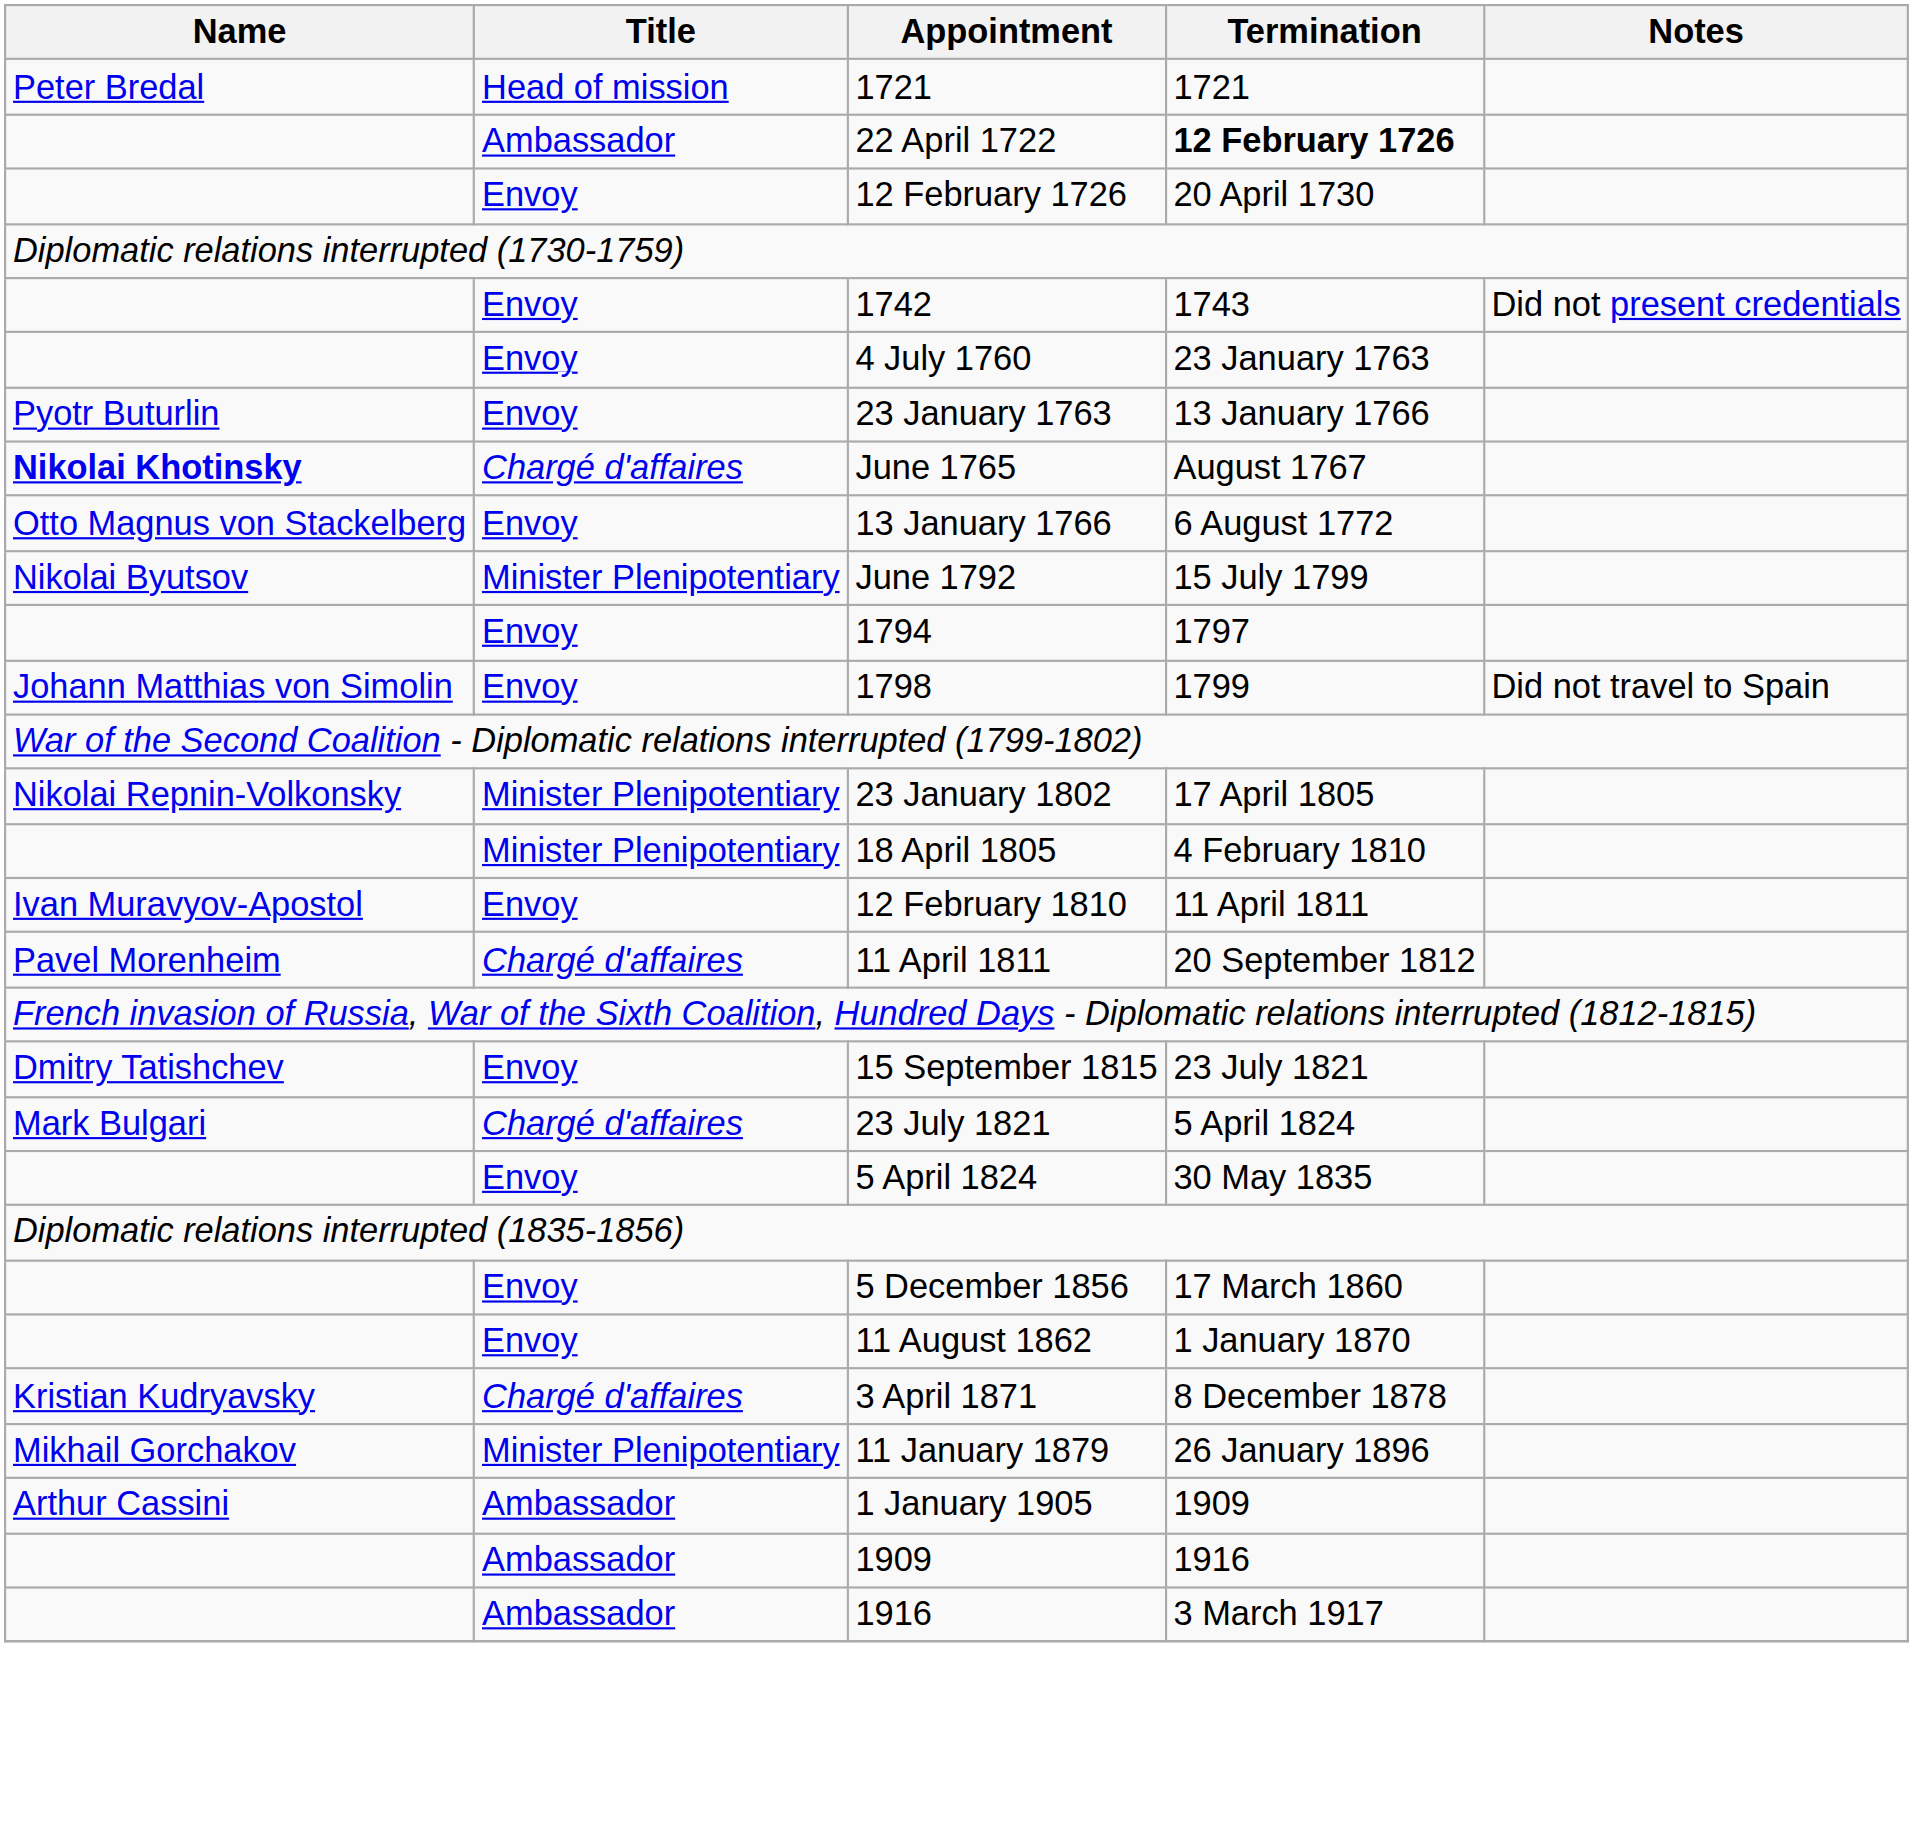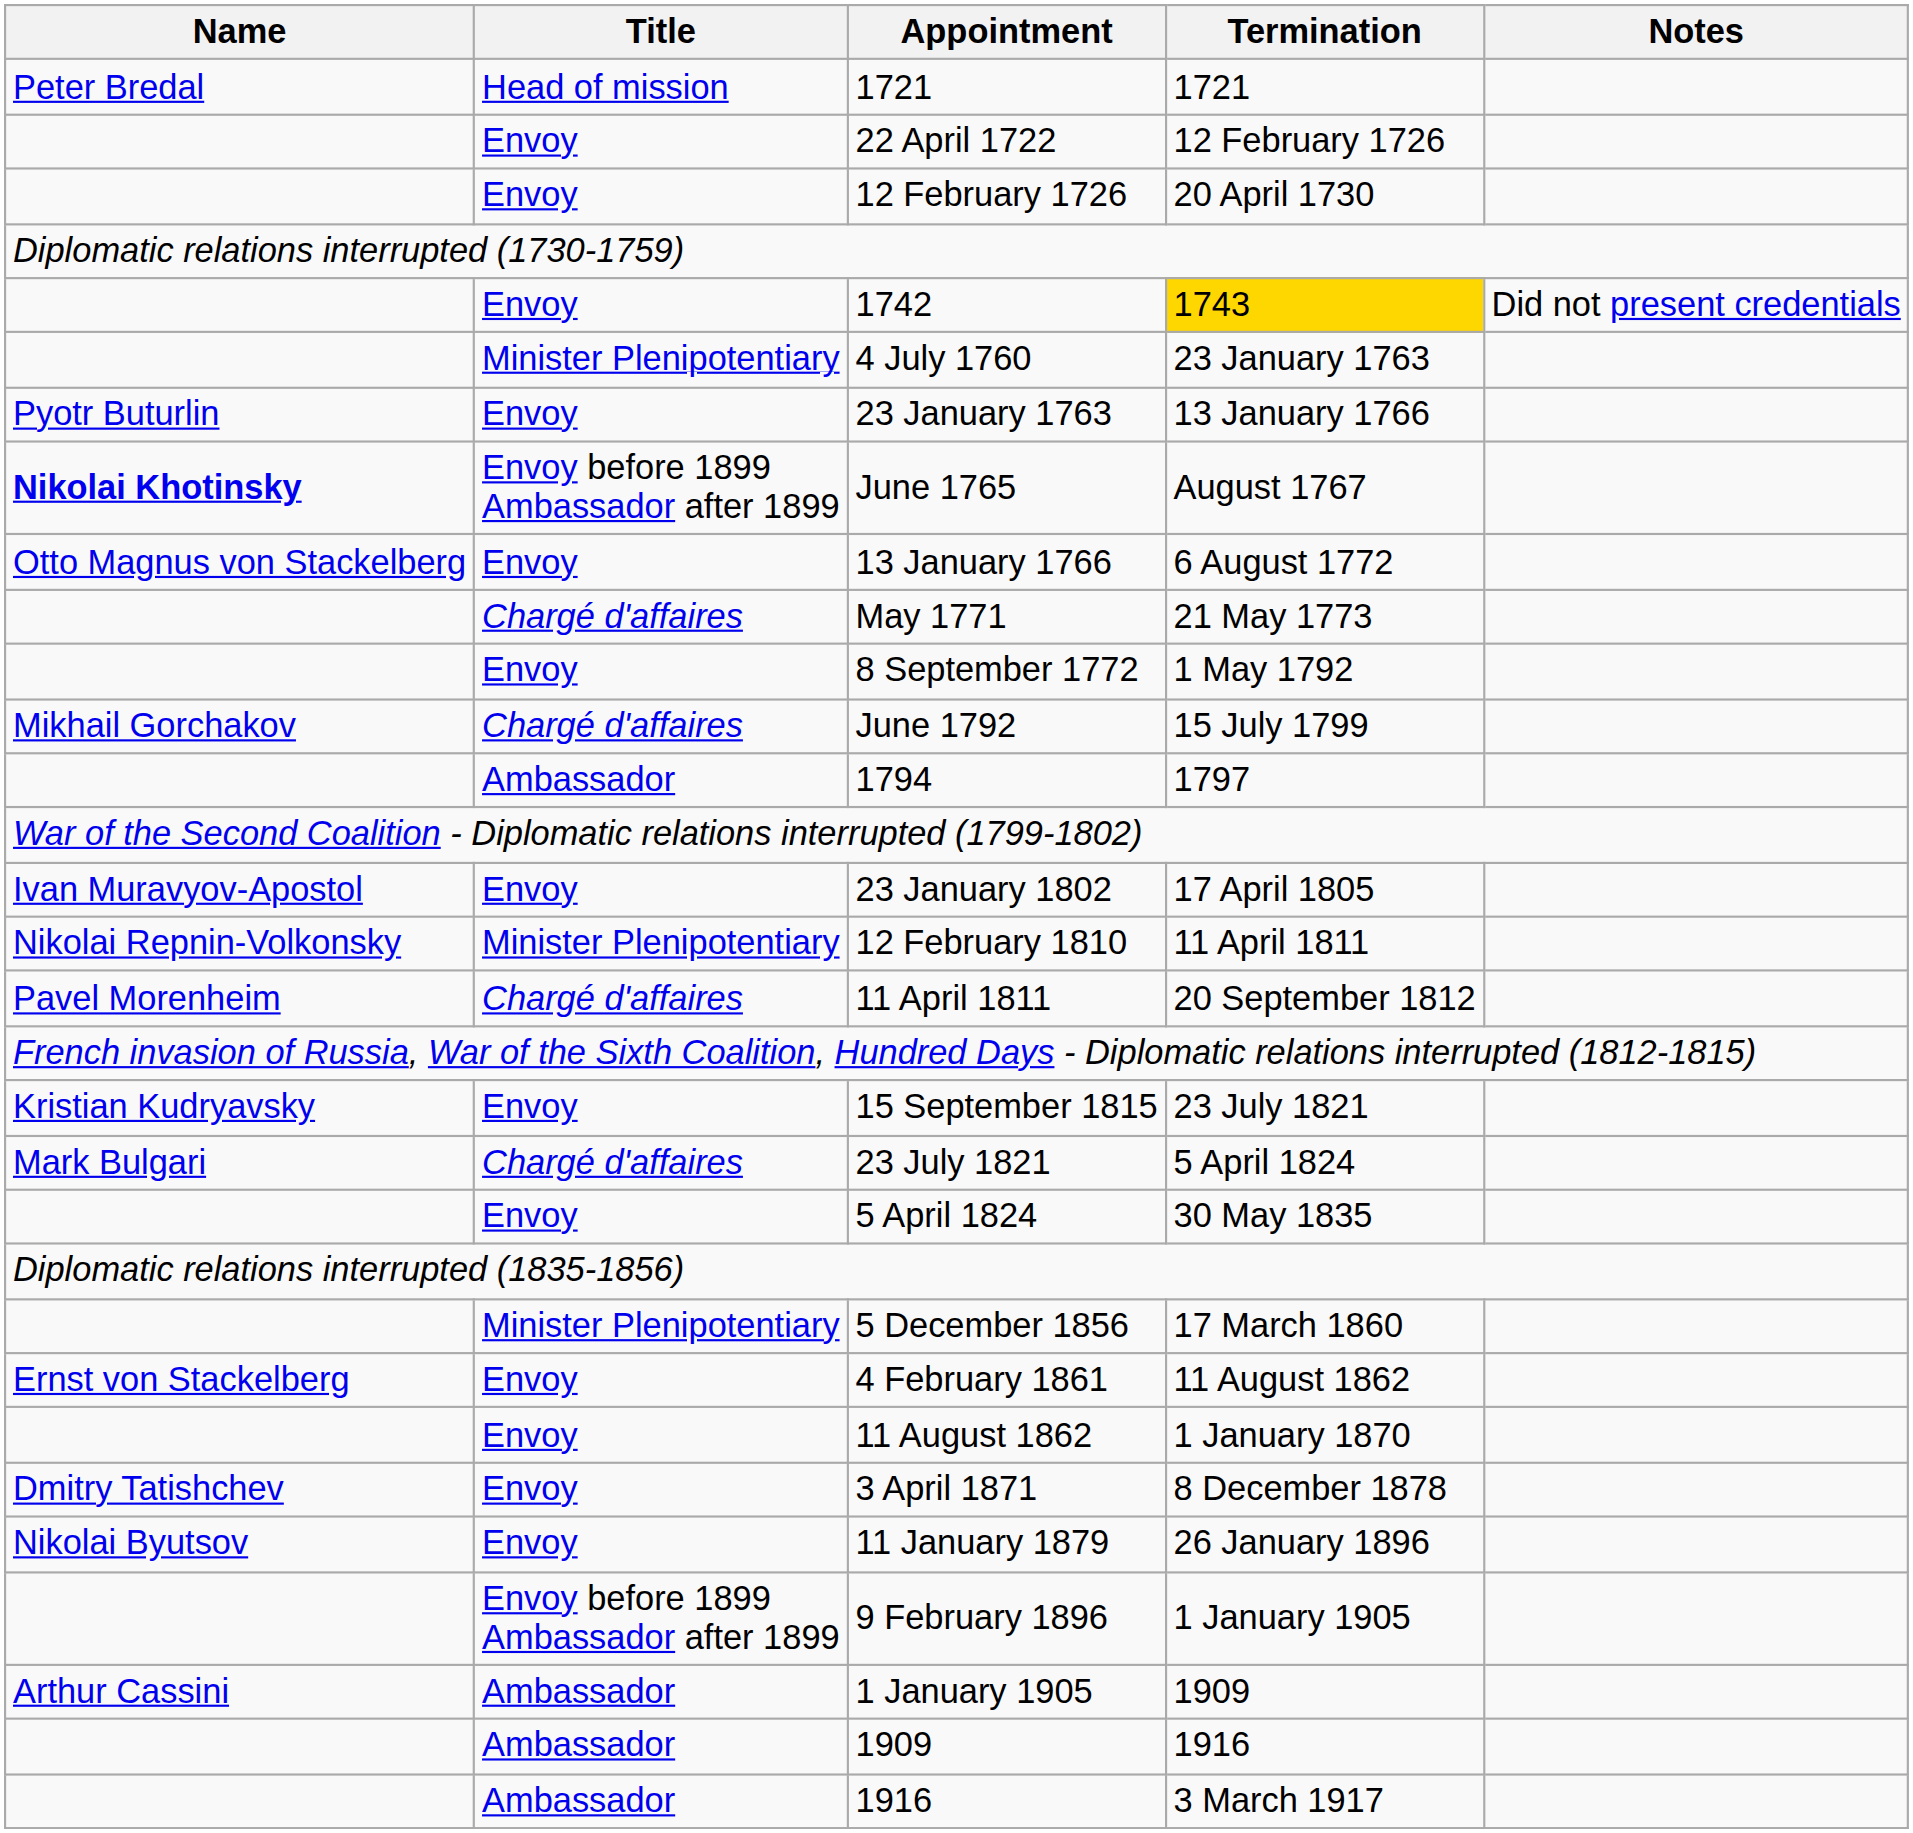22 April 1722 | Title: Ambassador -> Envoy
22 April 1722 | Termination: bold -> normal
1742 | Termination: no background -> gold background
4 July 1760 | Title: Envoy -> Minister Plenipotentiary
June 1765 | Title: Chargé d'affaires -> Envoy before 1899 Ambassador after 1899
+ row: Chargé d'affaires | May 1771 | 21 May 1773
+ row: Envoy | 8 September 1772 | 1 May 1792
June 1792 | Name: Nikolai Byutsov -> Mikhail Gorchakov
June 1792 | Title: Minister Plenipotentiary -> Chargé d'affaires
1794 | Title: Envoy -> Ambassador
- row: Johann Matthias von Simolin | Envoy | 1798 | 1799 | Did not travel to Spain
23 January 1802 | Name: Nikolai Repnin-Volkonsky -> Ivan Muravyov-Apostol
23 January 1802 | Title: Minister Plenipotentiary -> Envoy
- row: Minister Plenipotentiary | 18 April 1805 | 4 February 1810
12 February 1810 | Name: Ivan Muravyov-Apostol -> Nikolai Repnin-Volkonsky
12 February 1810 | Title: Envoy -> Minister Plenipotentiary
15 September 1815 | Name: Dmitry Tatishchev -> Kristian Kudryavsky
5 December 1856 | Title: Envoy -> Minister Plenipotentiary
+ row: Ernst von Stackelberg | Envoy | 4 February 1861 | 11 August 1862
3 April 1871 | Name: Kristian Kudryavsky -> Dmitry Tatishchev
3 April 1871 | Title: Chargé d'affaires -> Envoy
11 January 1879 | Name: Mikhail Gorchakov -> Nikolai Byutsov
11 January 1879 | Title: Minister Plenipotentiary -> Envoy
+ row: Envoy before 1899 Ambassador after 1899 | 9 February 1896 | 1 January 1905
